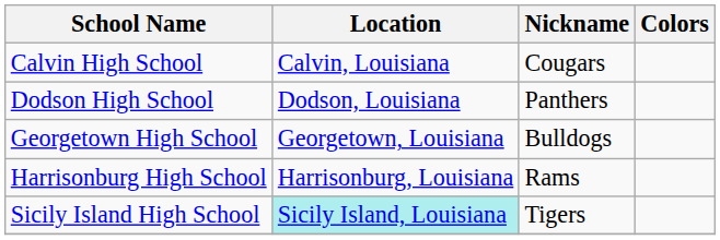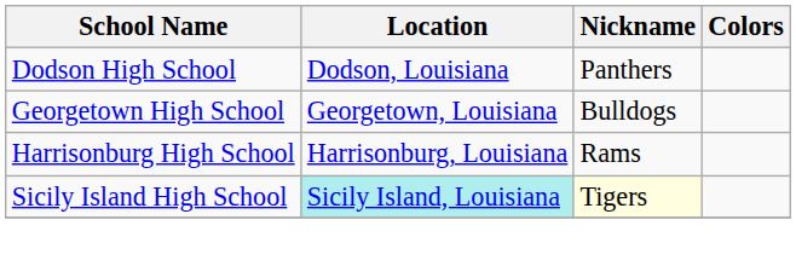- row: Calvin High School | Calvin, Louisiana | Cougars
Sicily Island High School | Nickname: no background -> lightyellow background
